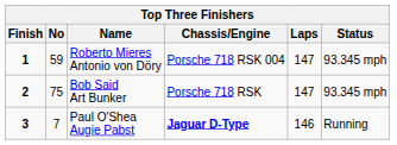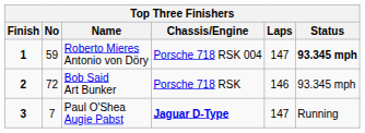Roberto Mieres Antonio von Döry | Status: normal -> bold
Bob Said Art Bunker | No: 75 -> 72
Bob Said Art Bunker | Laps: 147 -> 146
Paul O'Shea Augie Pabst | Laps: 146 -> 147
